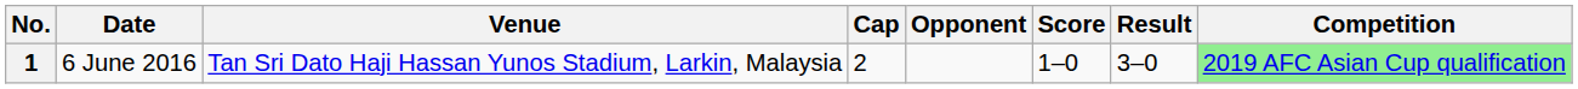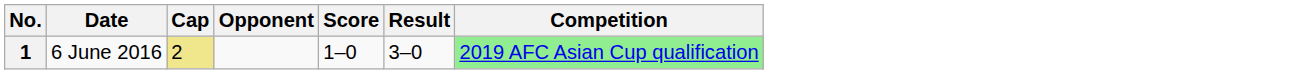- column: Venue | Tan Sri Dato Haji Hassan Yunos Stadium, Larkin, Malaysia
1 | Cap: no background -> khaki background
